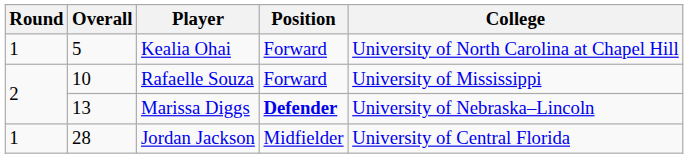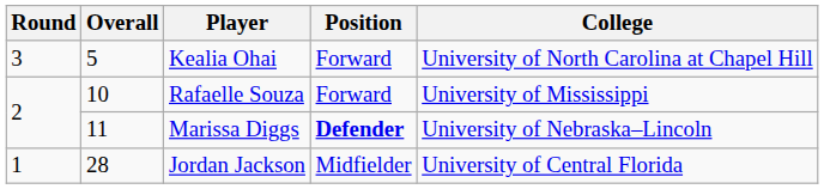Kealia Ohai | Round: 1 -> 3
Marissa Diggs | Overall: 13 -> 11
